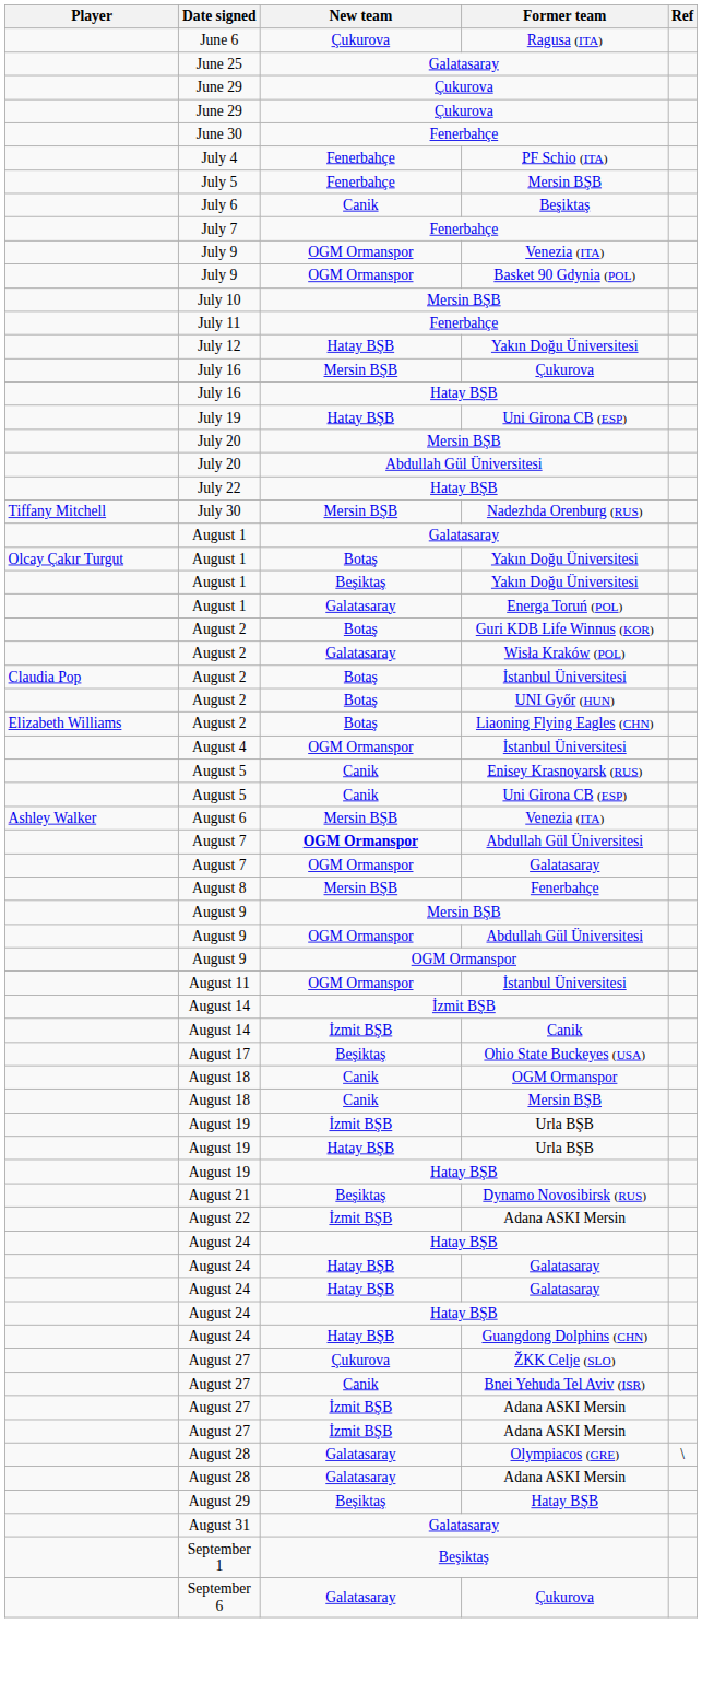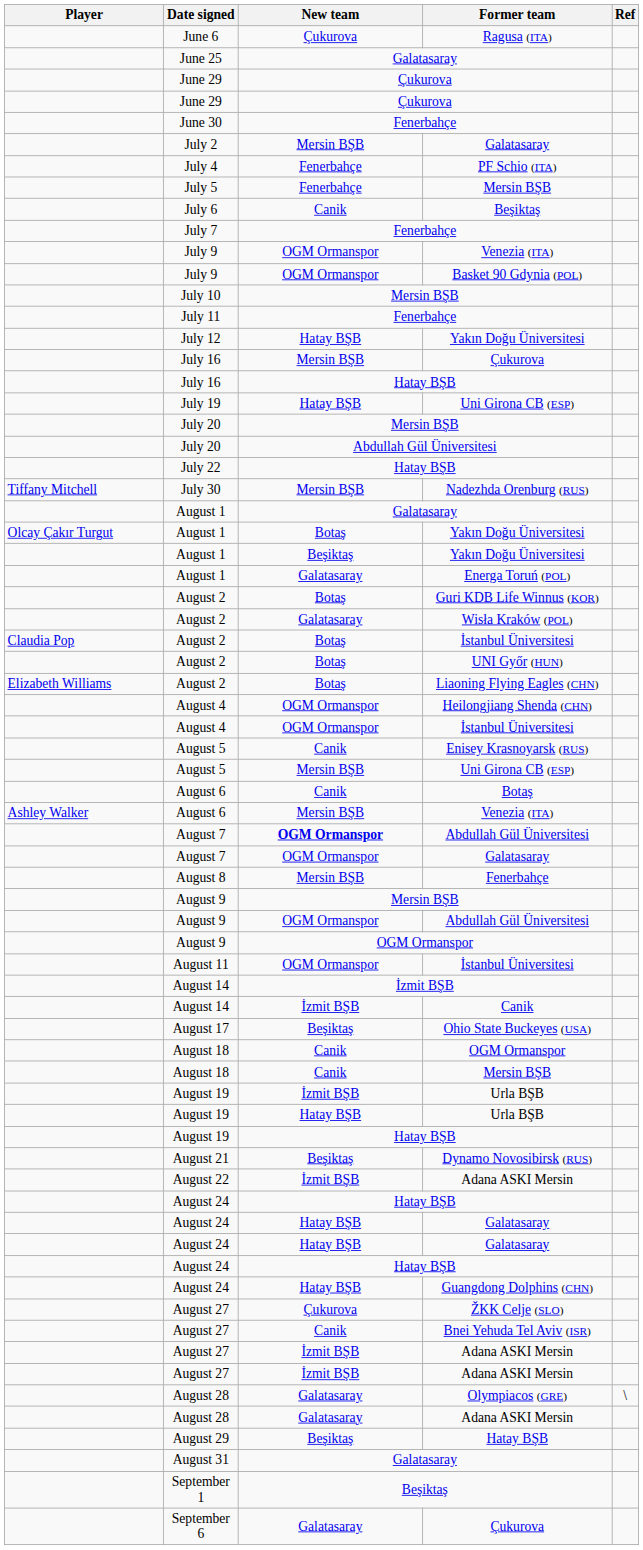+ row: July 2 | Mersin BŞB | Galatasaray
+ row: August 4 | OGM Ormanspor | Heilongjiang Shenda (CHN)
August 5 / Uni Girona CB (ESP) | New team: Canik -> Mersin BŞB
+ row: August 6 | Canik | Botaş
